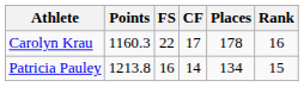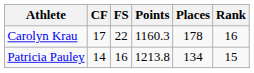columns swapped: CF <-> Points
